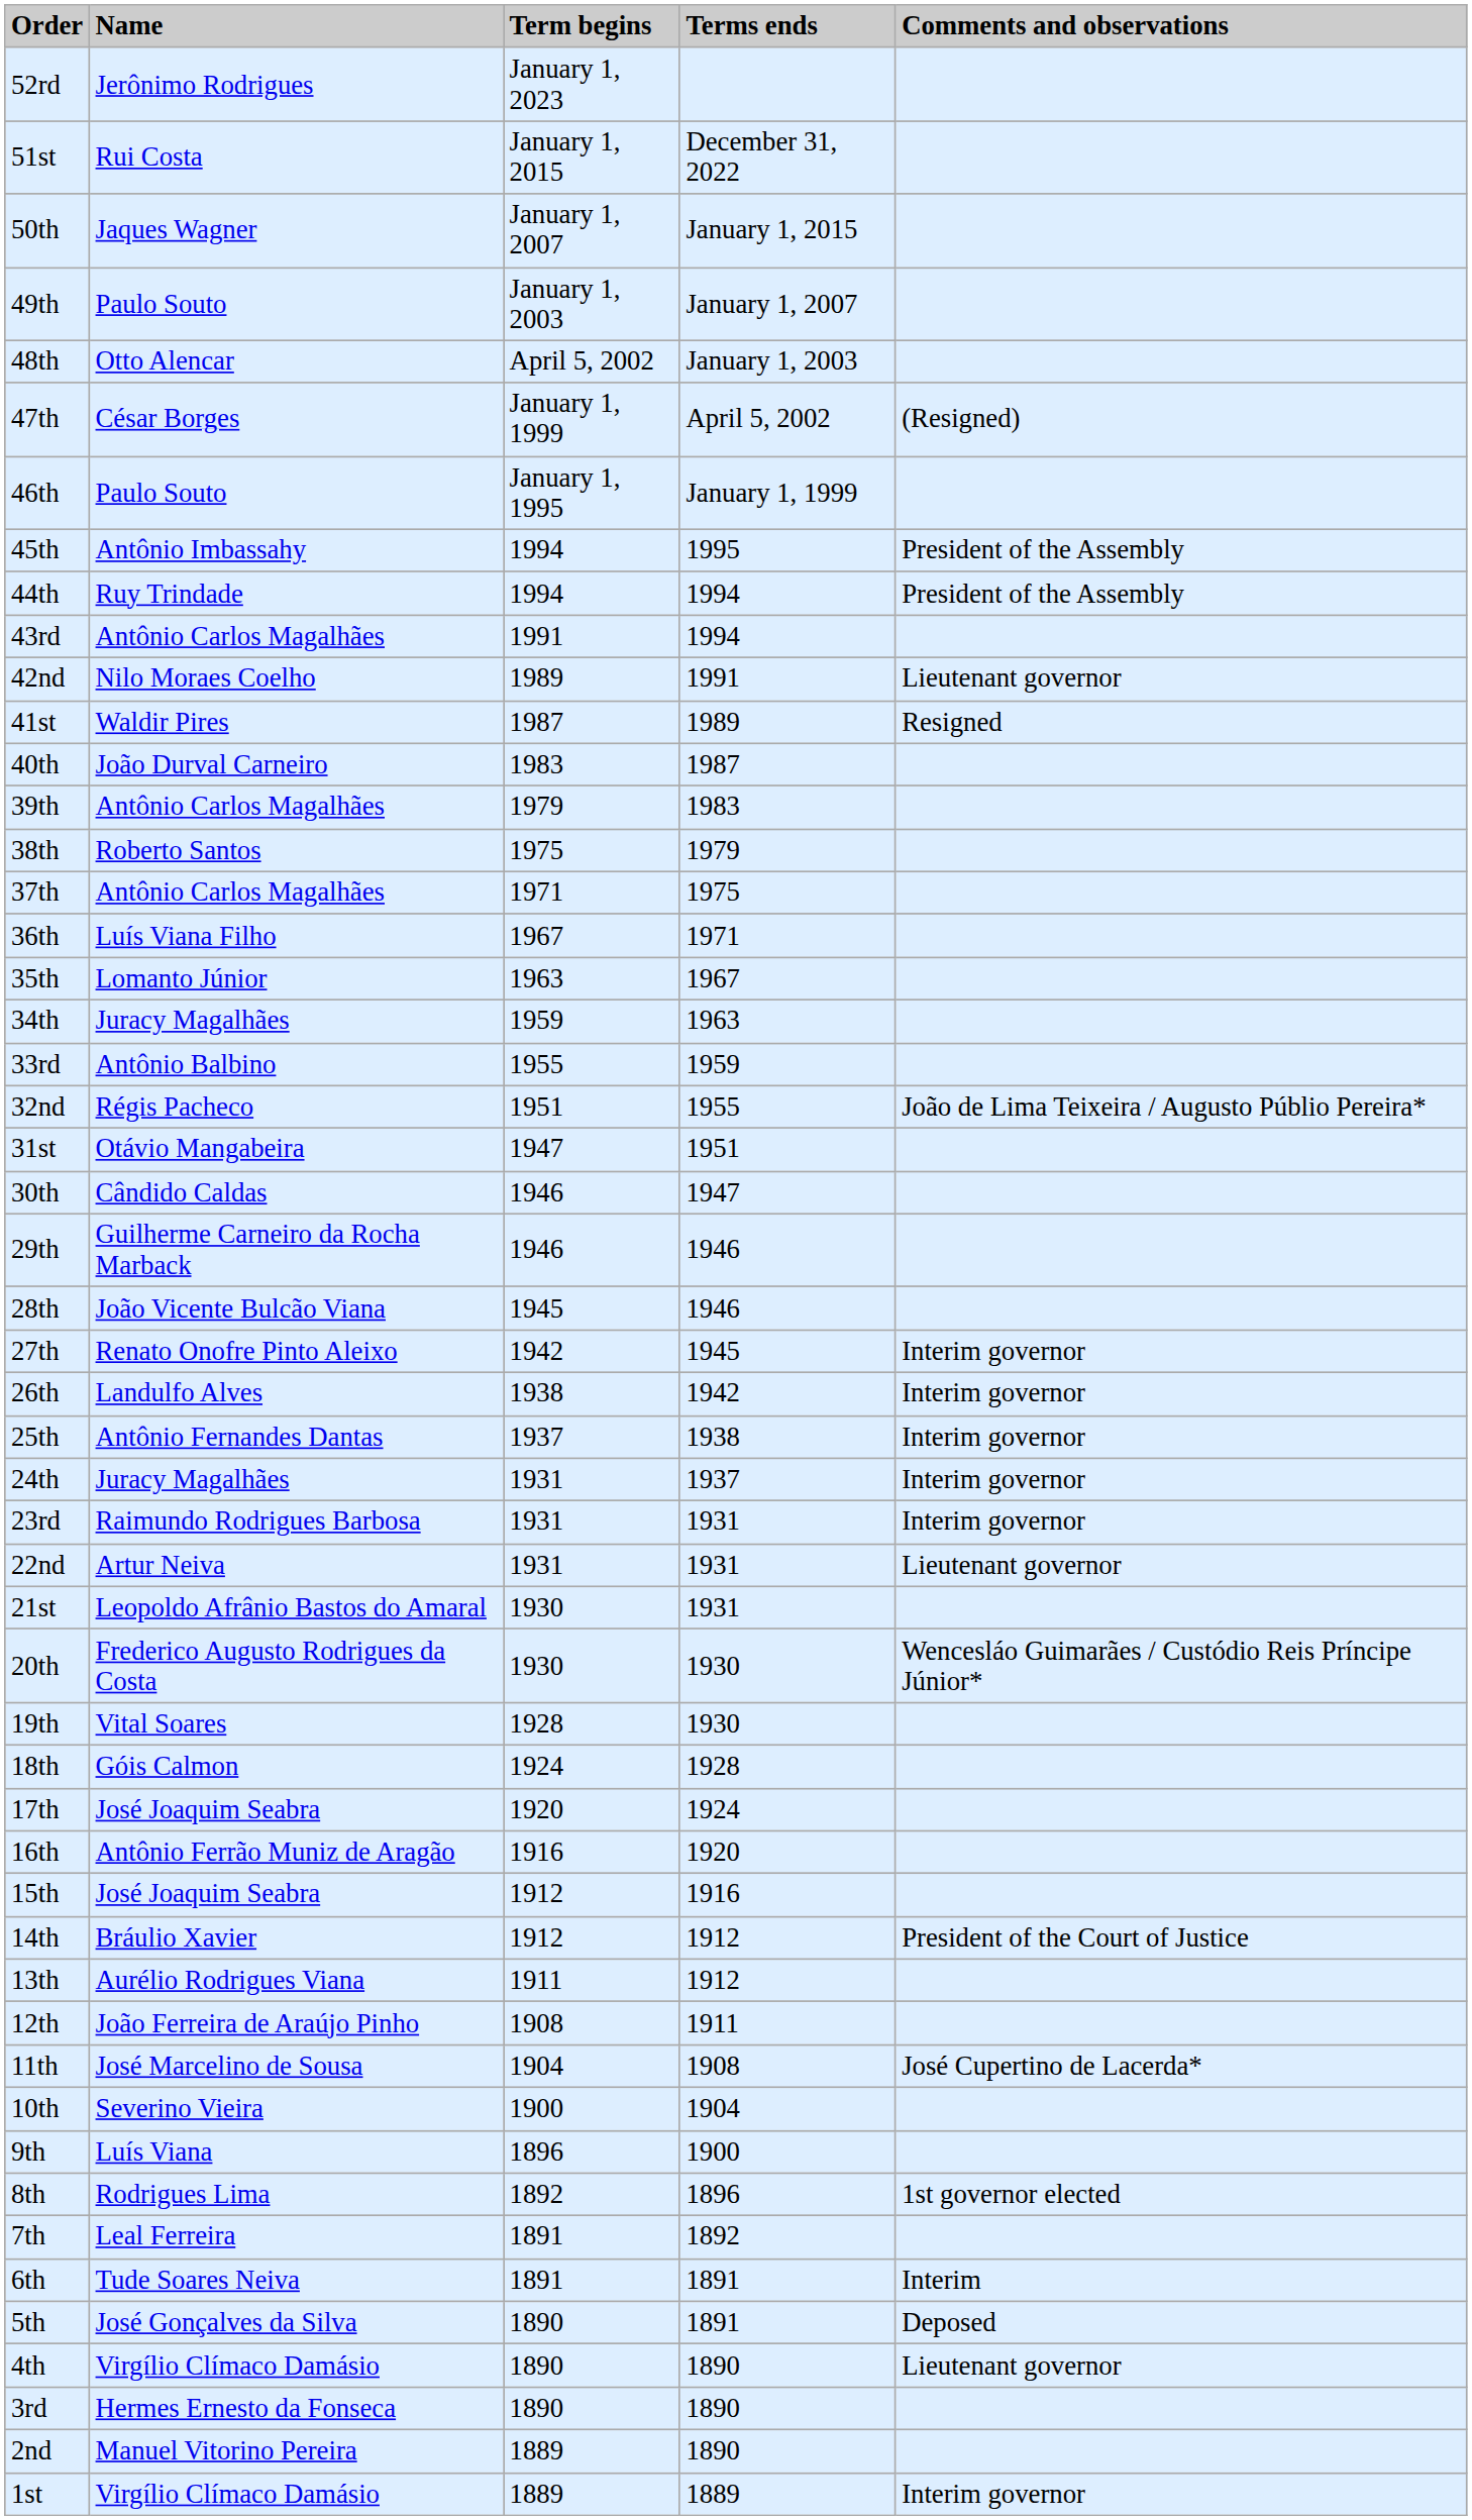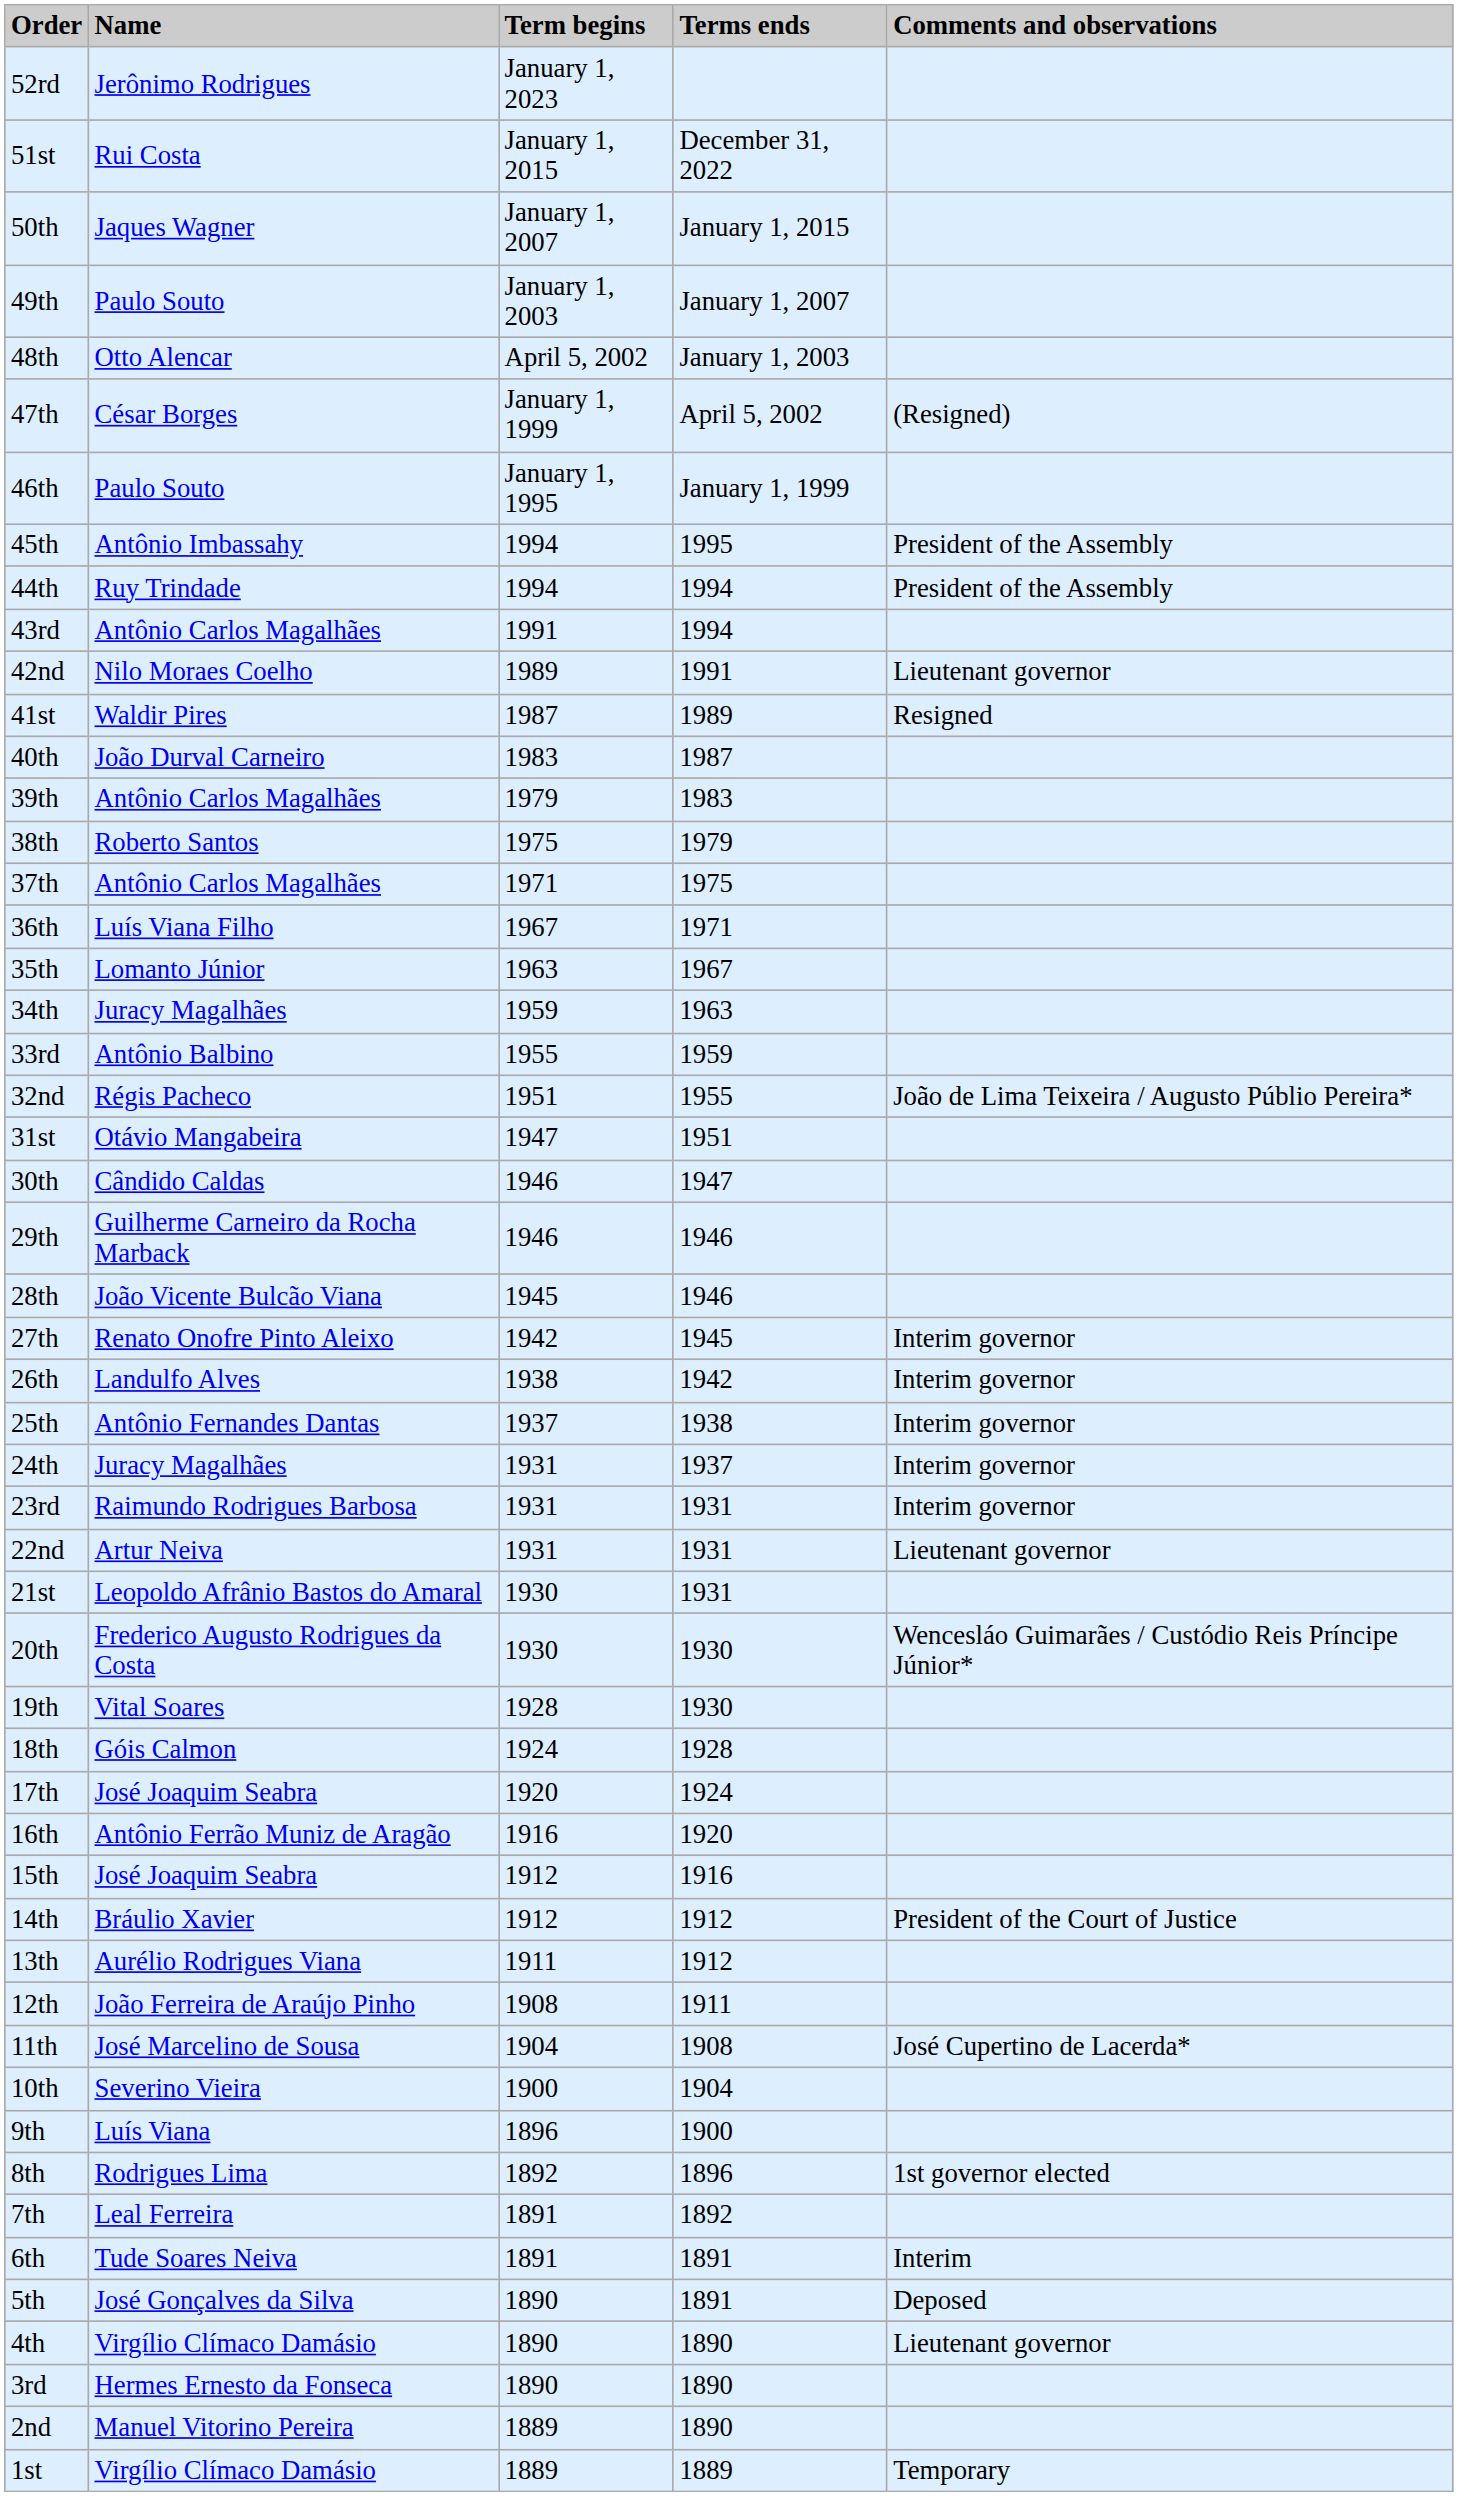1st | Comments and observations: Interim governor -> Temporary
